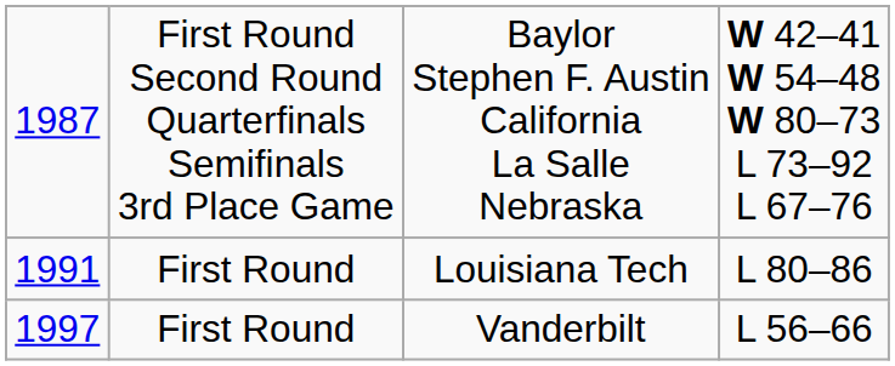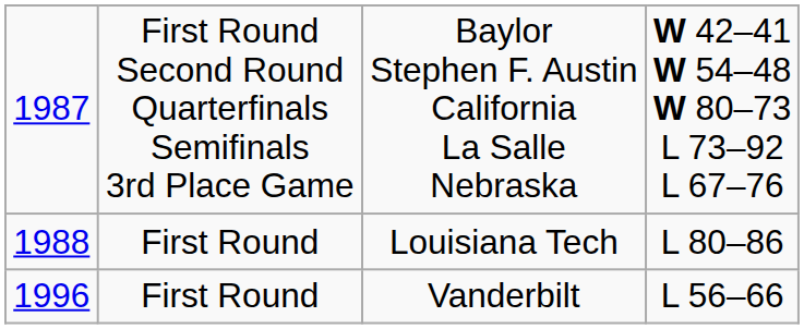Louisiana Tech | column 1: 1991 -> 1988
Vanderbilt | column 1: 1997 -> 1996
